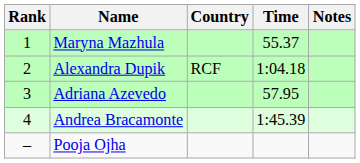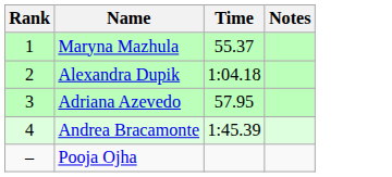- column: Country | RCF
